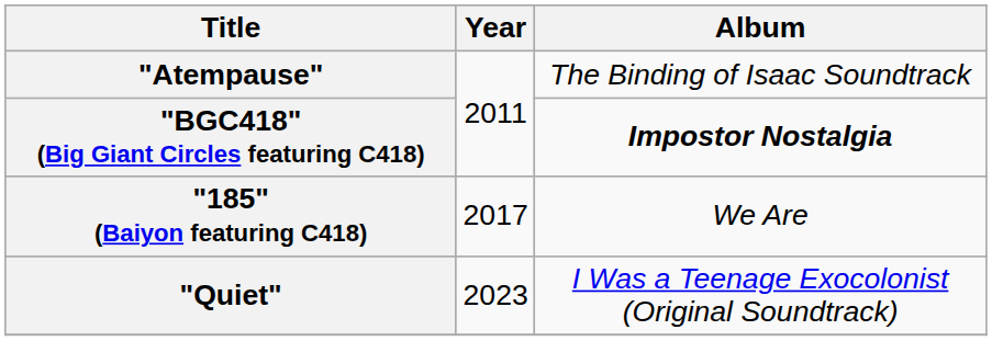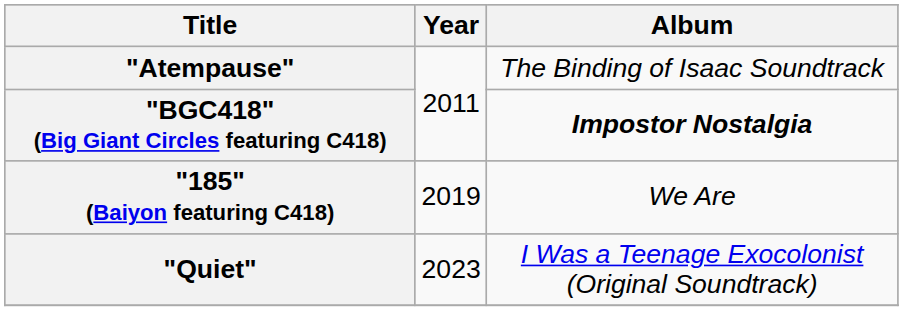"185" (Baiyon featuring C418) | Year: 2017 -> 2019
